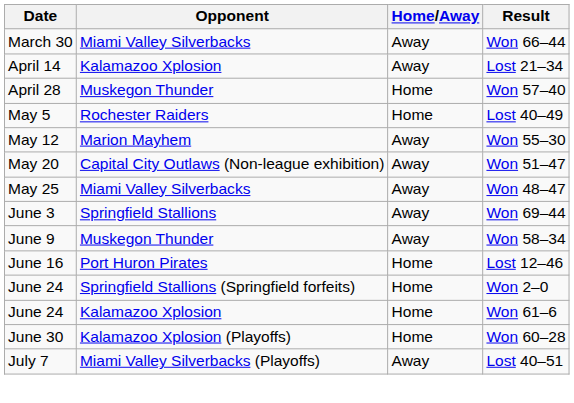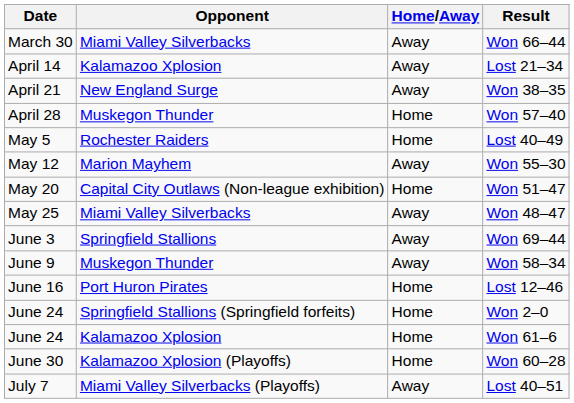+ row: April 21 | New England Surge | Away | Won 38–35
Won 51–47 | Home/Away: Away -> Home
